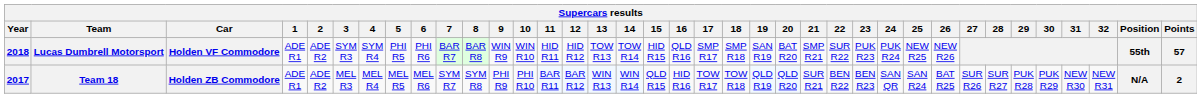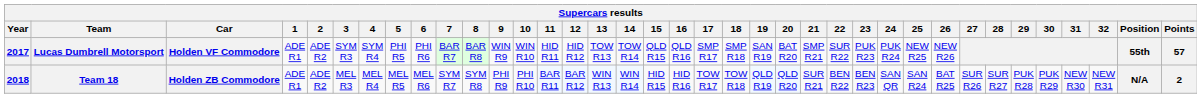Lucas Dumbrell Motorsport | Year: 2018 -> 2017
Lucas Dumbrell Motorsport | 15: HID R15 -> QLD R15
Team 18 | Year: 2017 -> 2018
Team 18 | 15: QLD R15 -> HID R15
